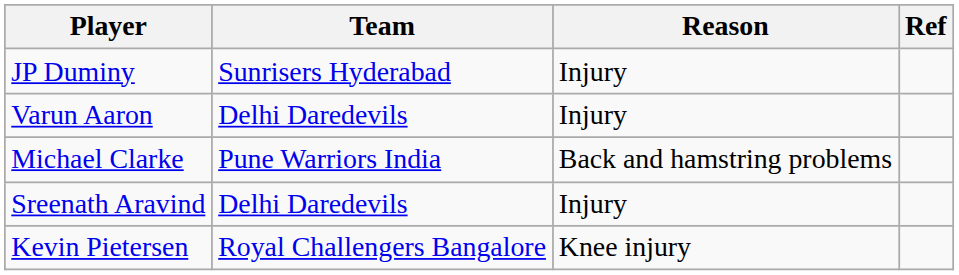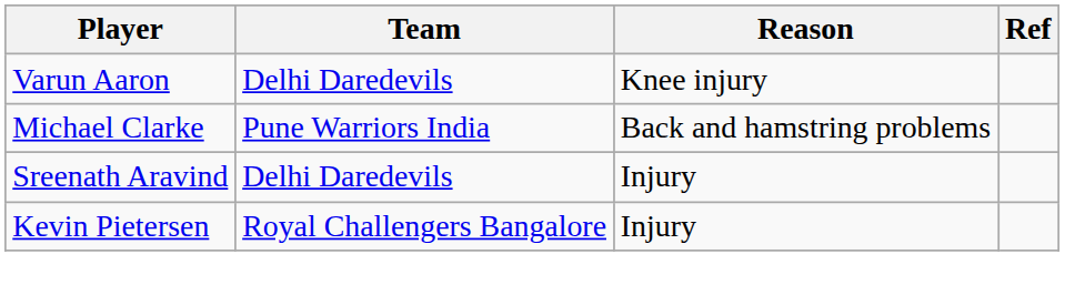- row: JP Duminy | Sunrisers Hyderabad | Injury
Varun Aaron | Reason: Injury -> Knee injury
Kevin Pietersen | Reason: Knee injury -> Injury
